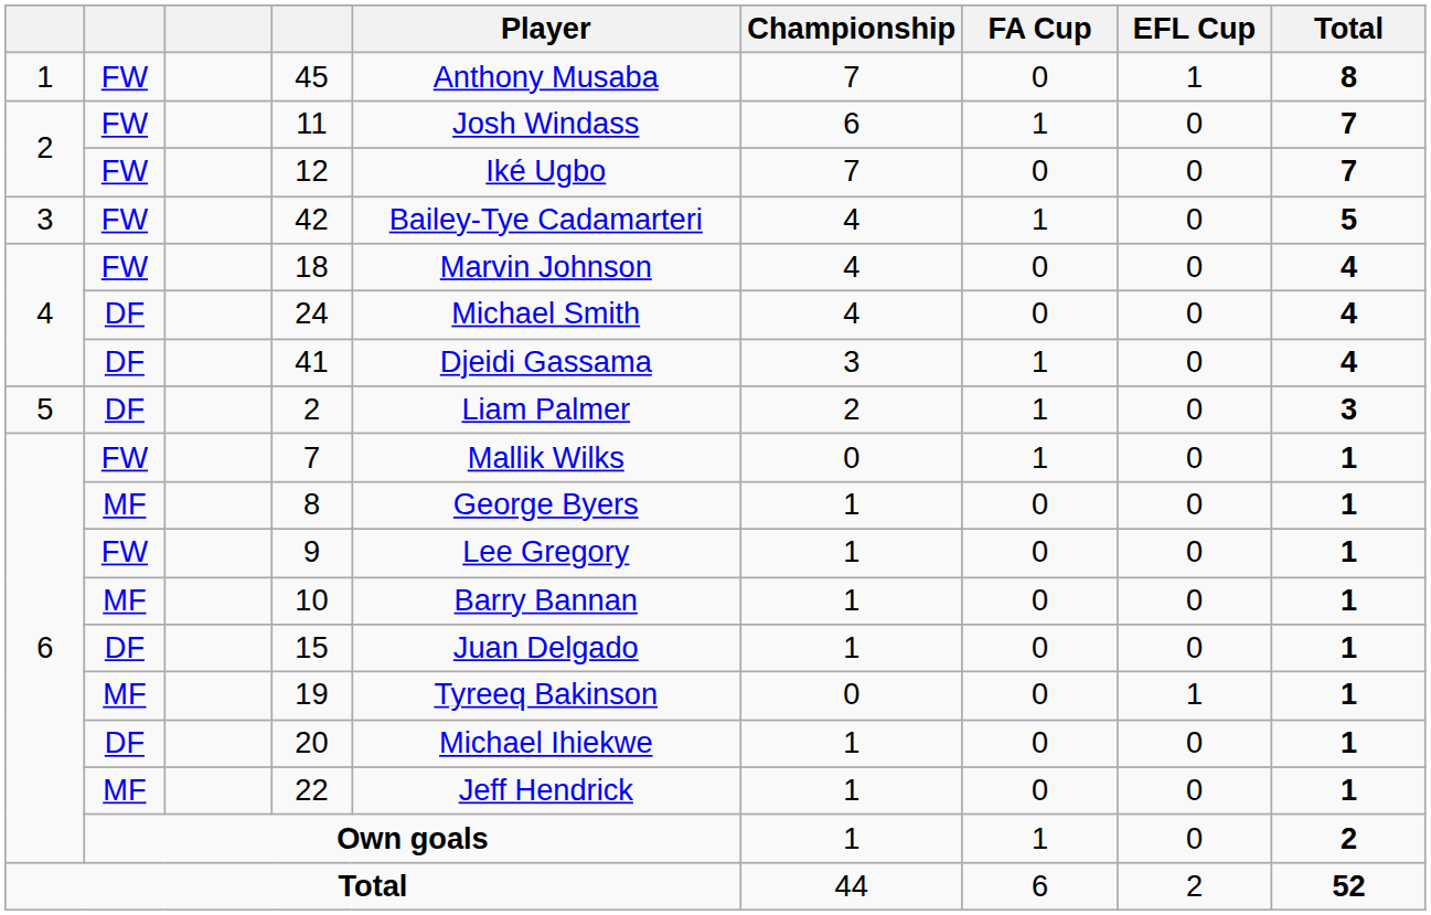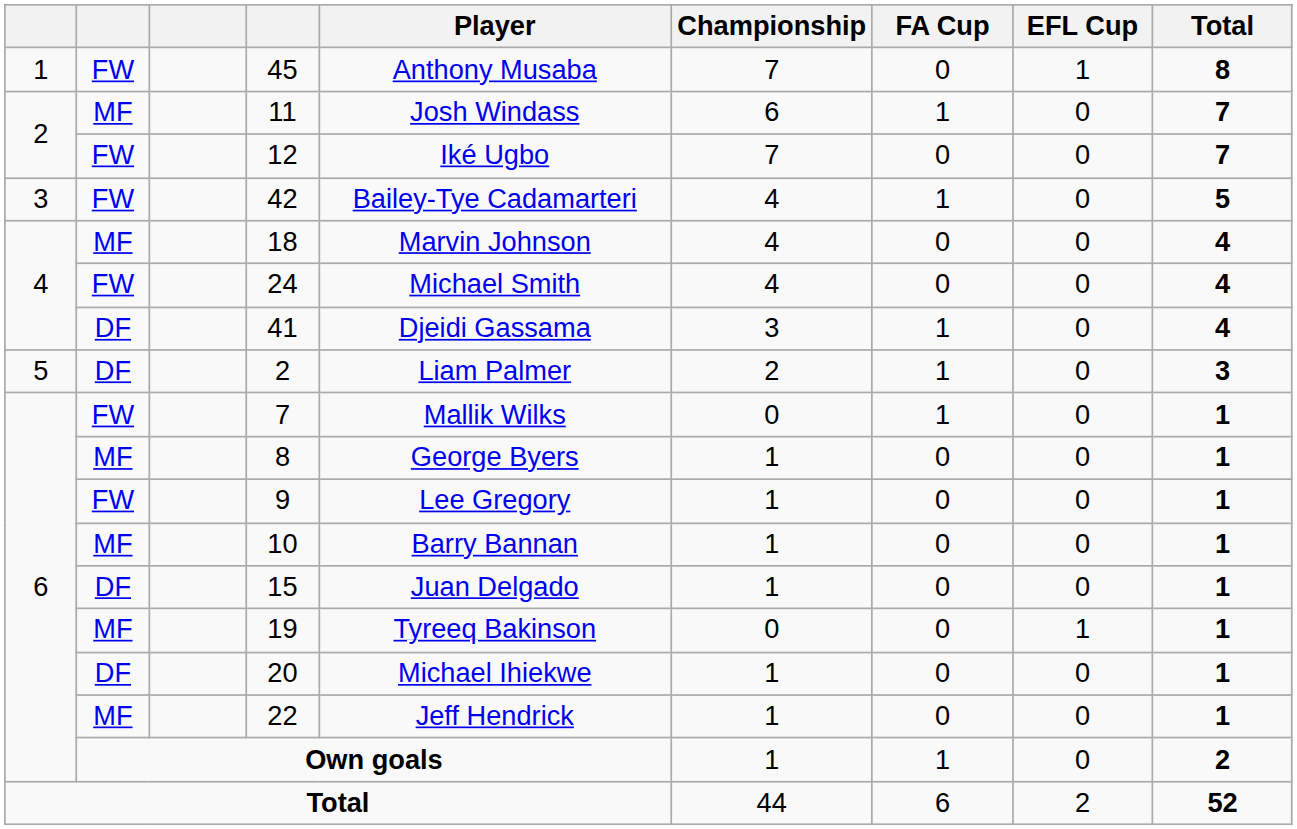11 | column 2: FW -> MF
18 | column 2: FW -> MF
24 | column 2: DF -> FW
